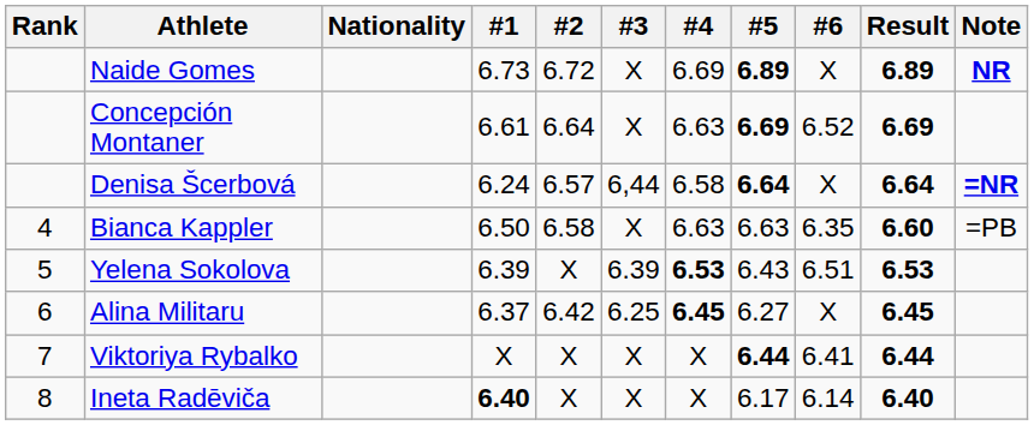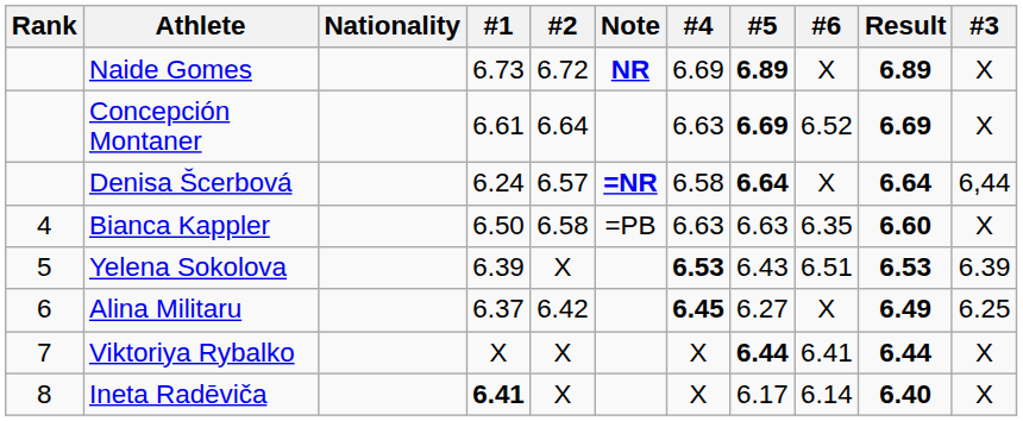columns swapped: #3 <-> Note
Alina Militaru | Result: 6.45 -> 6.49
Ineta Radēviča | #1: 6.40 -> 6.41
